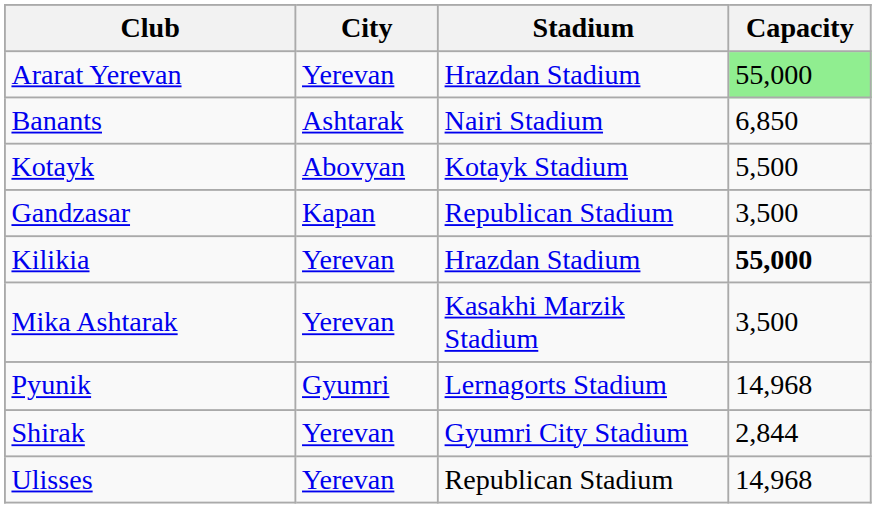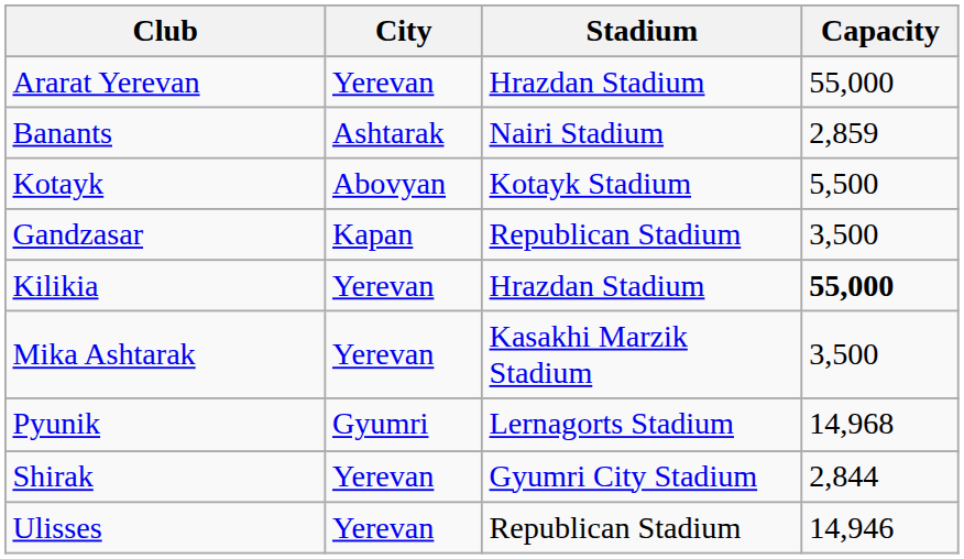Ararat Yerevan | Capacity: lightgreen background -> no background
Banants | Capacity: 6,850 -> 2,859
Ulisses | Capacity: 14,968 -> 14,946
